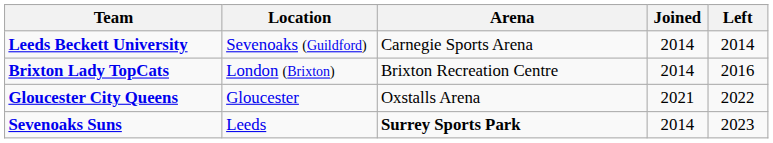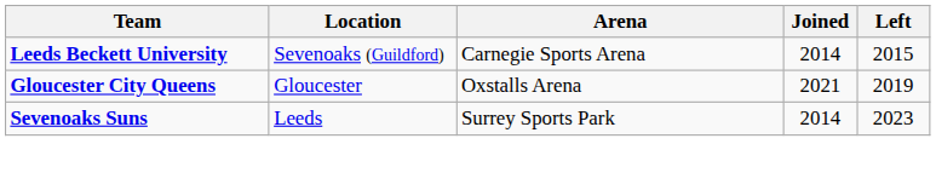Leeds Beckett University | Left: 2014 -> 2015
- row: Brixton Lady TopCats | London (Brixton) | Brixton Recreation Centre | 2014 | 2016
Gloucester City Queens | Left: 2022 -> 2019
Sevenoaks Suns | Arena: bold -> normal
